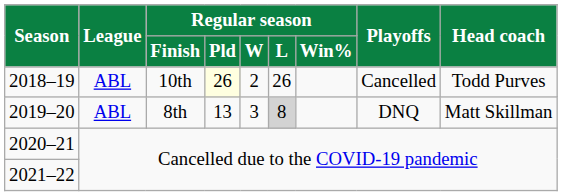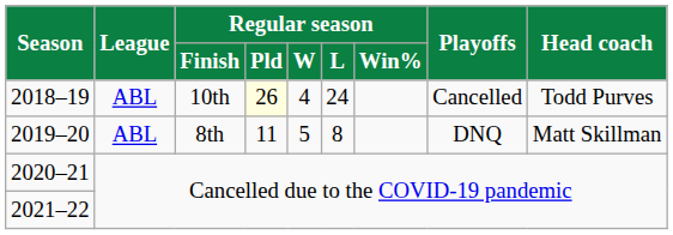2018–19 | Regular season / W: 2 -> 4
2018–19 | Regular season / L: 26 -> 24
2019–20 | Regular season / Pld: 13 -> 11
2019–20 | Regular season / W: 3 -> 5
2019–20 | Regular season / L: lightgrey background -> no background
